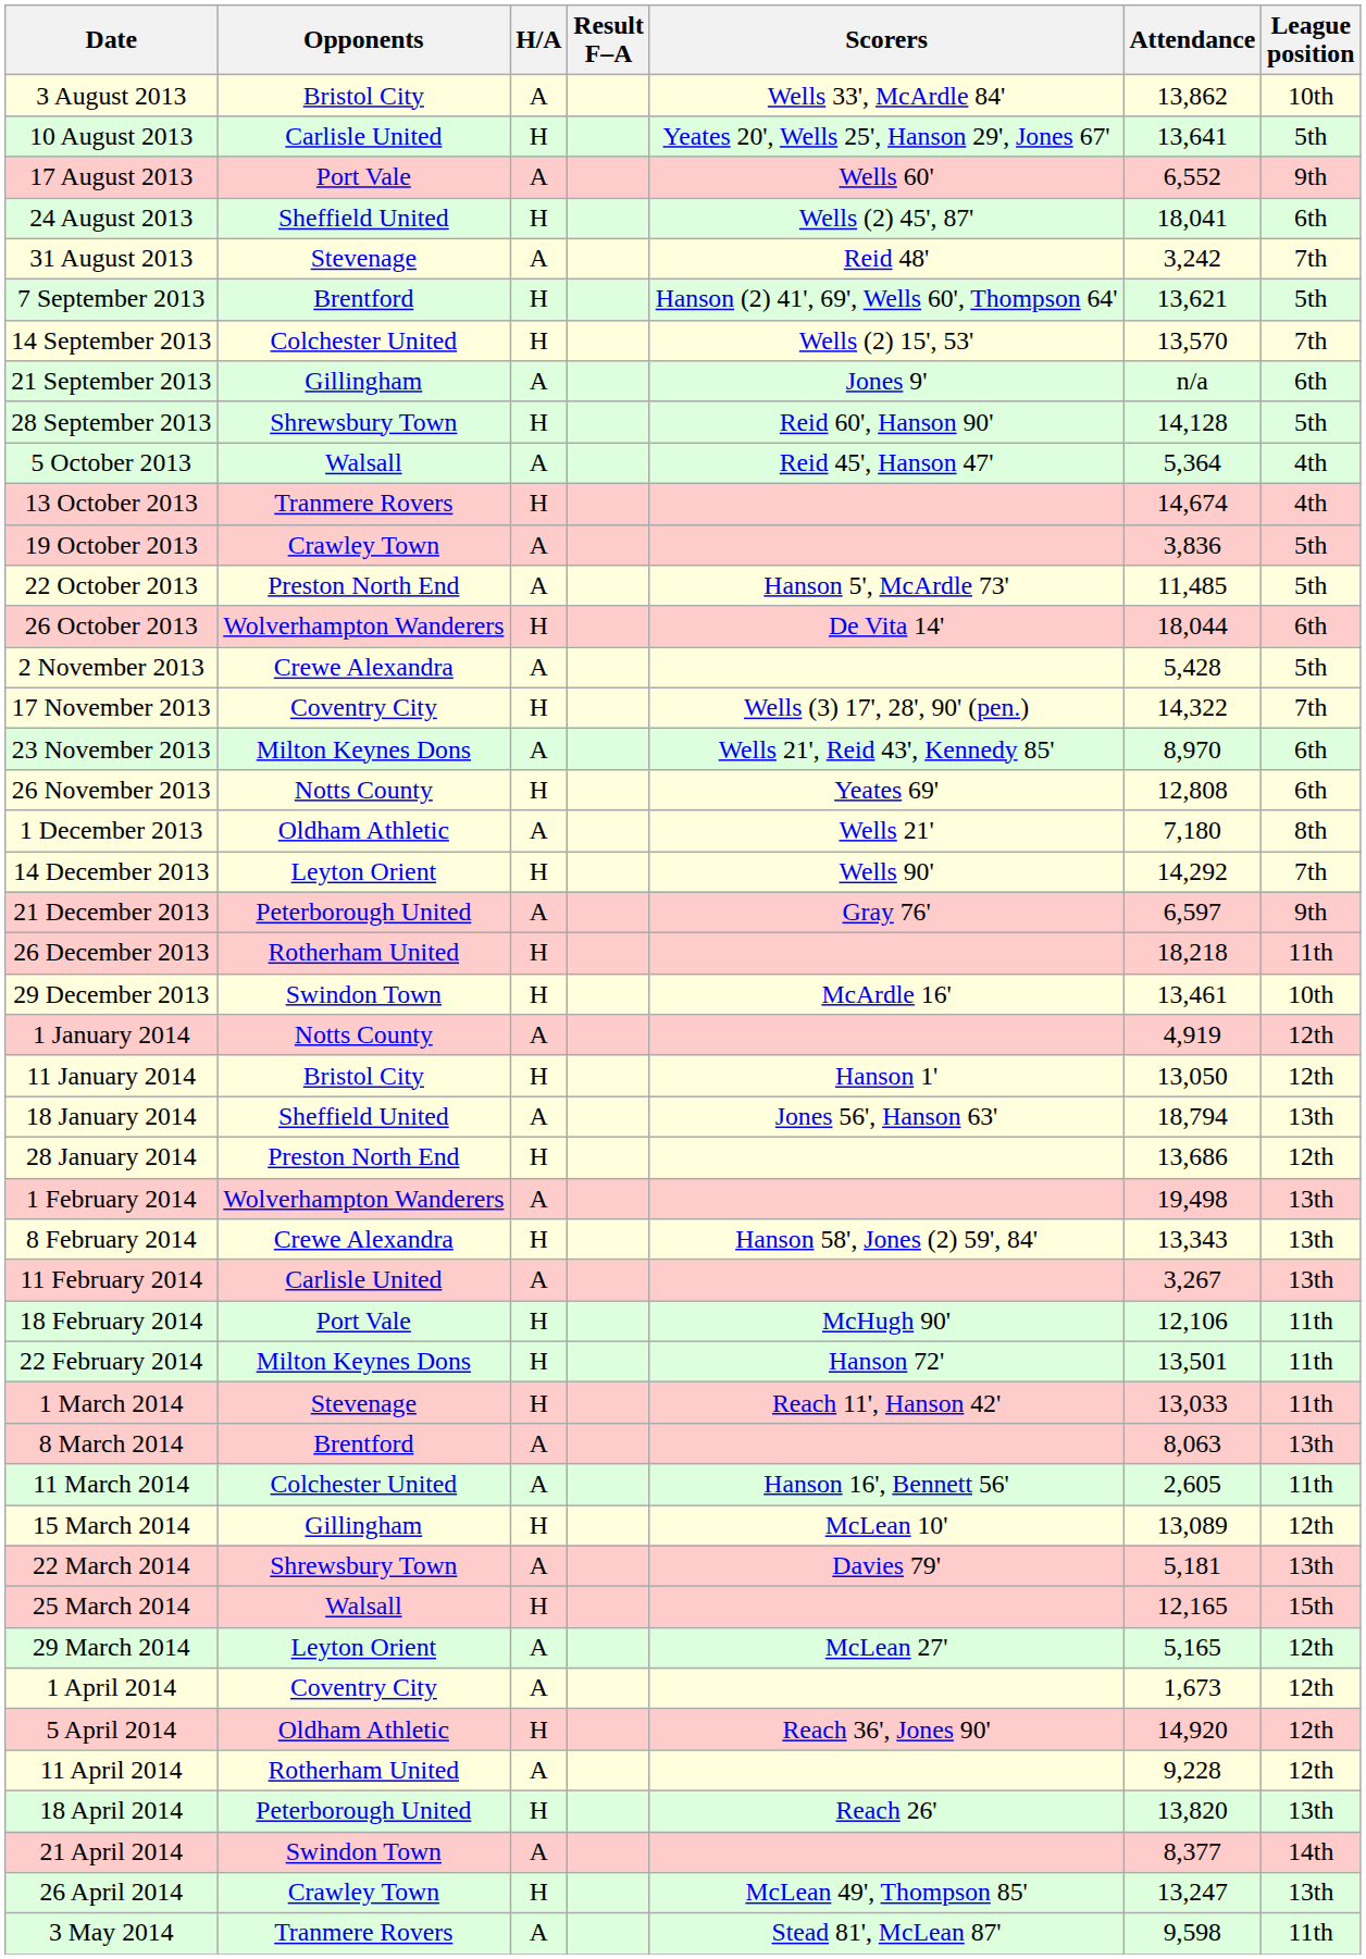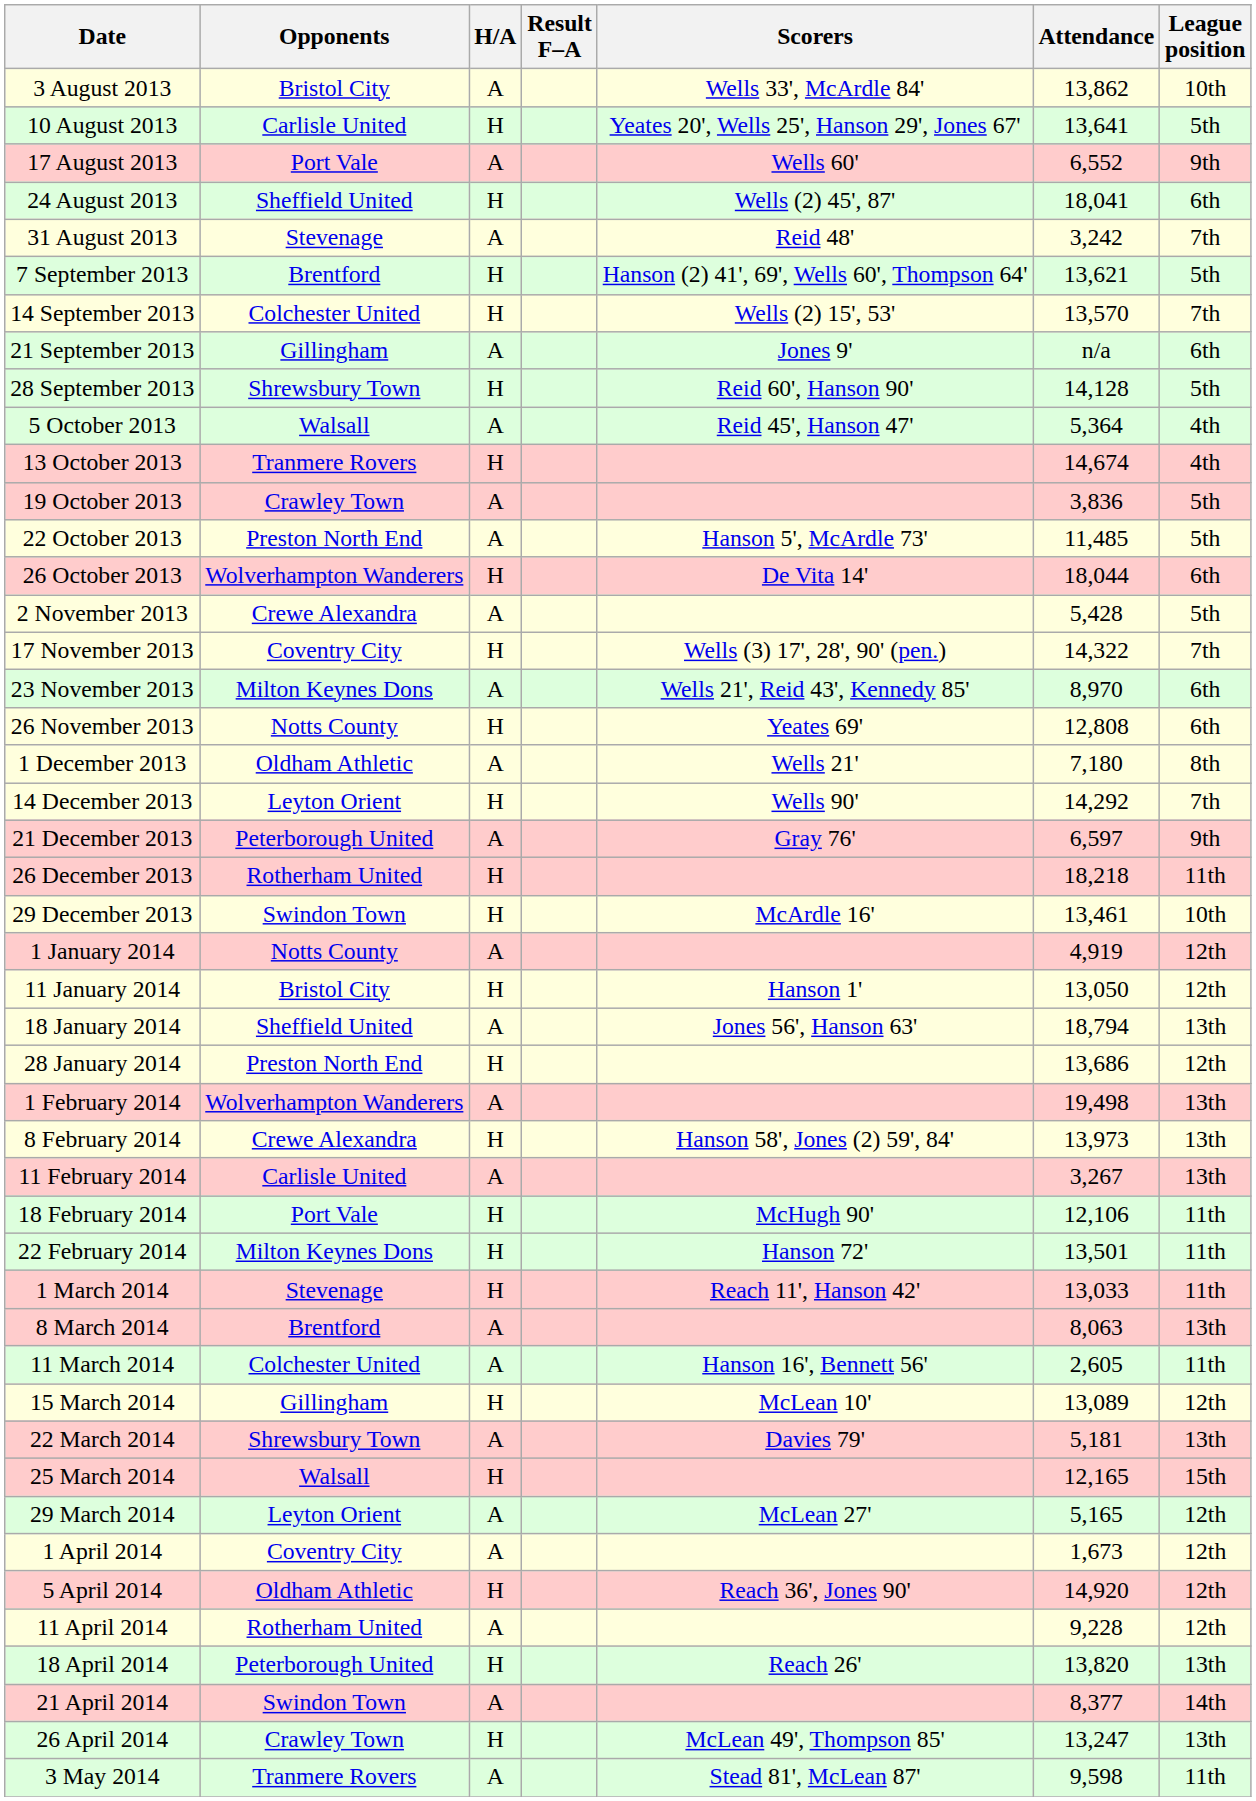8 February 2014 | Attendance: 13,343 -> 13,973
